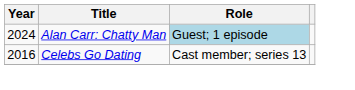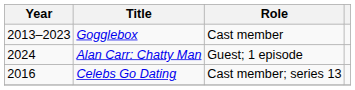+ row: 2013–2023 | Gogglebox | Cast member
Alan Carr: Chatty Man | Role: lightblue background -> no background
